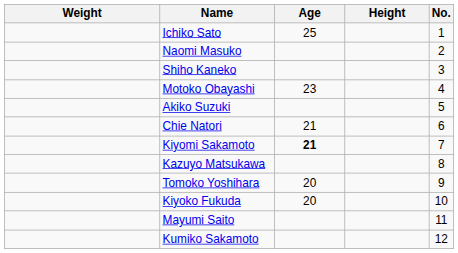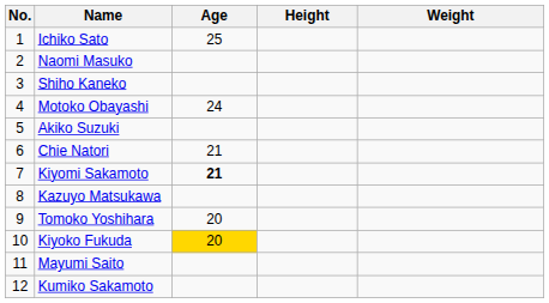columns swapped: No. <-> Weight
Motoko Obayashi | Age: 23 -> 24
Kiyoko Fukuda | Age: no background -> gold background
